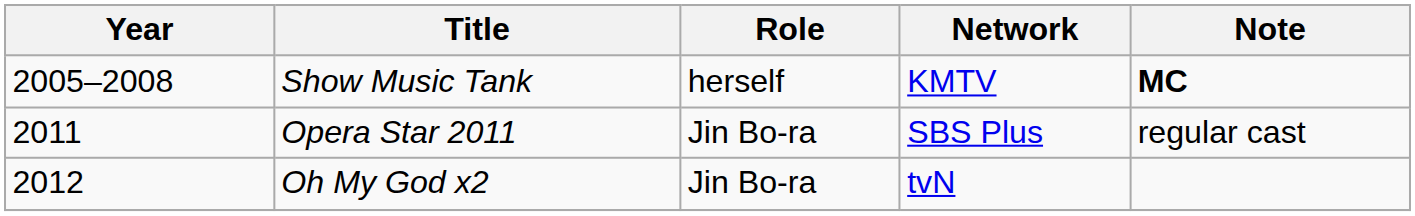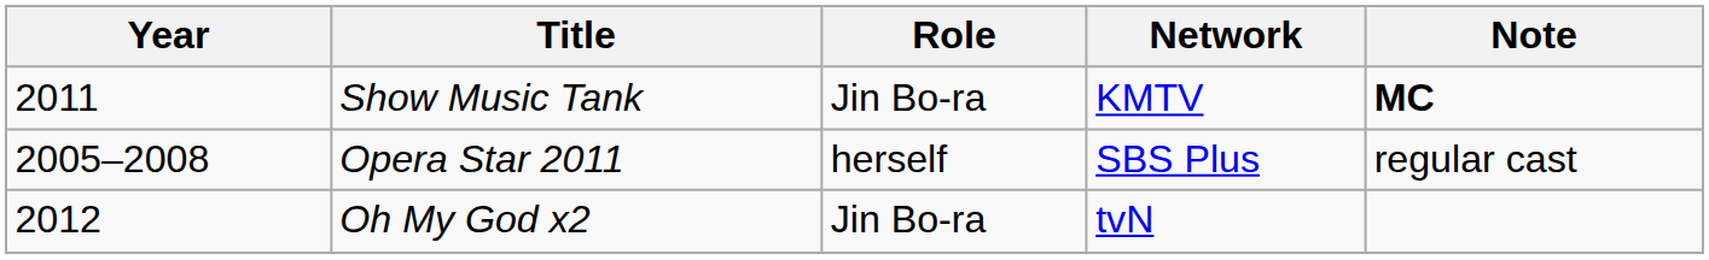Show Music Tank | Year: 2005–2008 -> 2011
Show Music Tank | Role: herself -> Jin Bo-ra
Opera Star 2011 | Year: 2011 -> 2005–2008
Opera Star 2011 | Role: Jin Bo-ra -> herself
